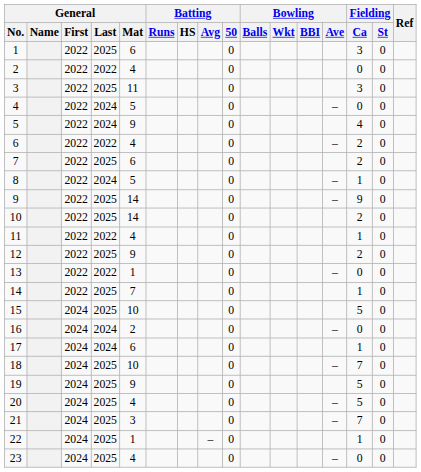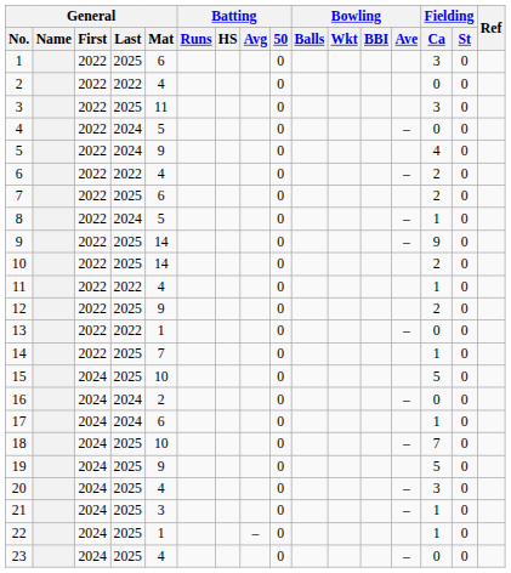20 | Fielding / Ca: 5 -> 3
21 | Fielding / Ca: 7 -> 1
